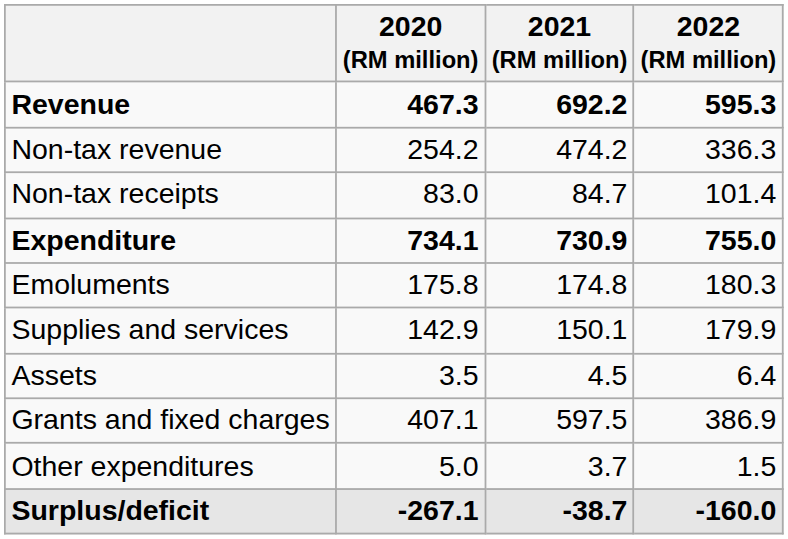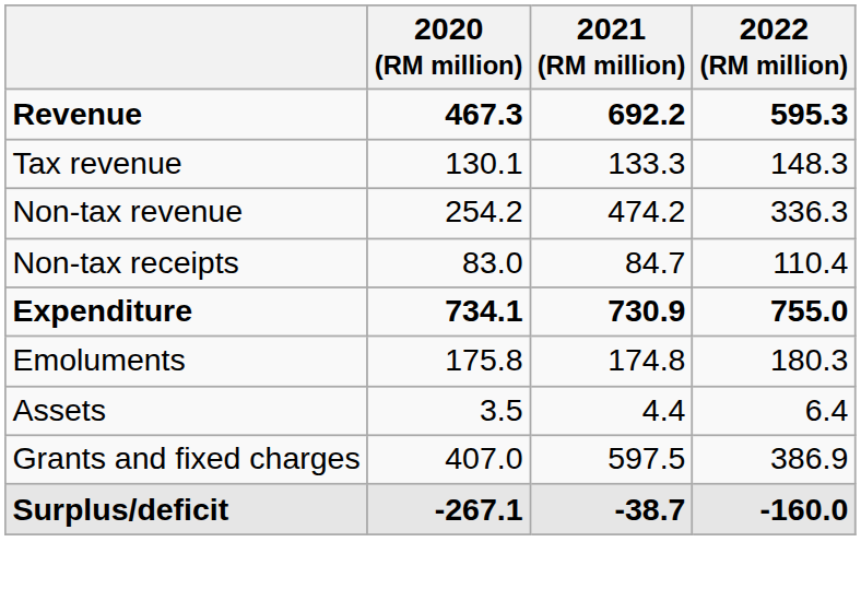+ row: Tax revenue | 130.1 | 133.3 | 148.3
Non-tax receipts | 2022 (RM million): 101.4 -> 110.4
- row: Supplies and services | 142.9 | 150.1 | 179.9
Assets | 2021 (RM million): 4.5 -> 4.4
Grants and fixed charges | 2020 (RM million): 407.1 -> 407.0
- row: Other expenditures | 5.0 | 3.7 | 1.5
